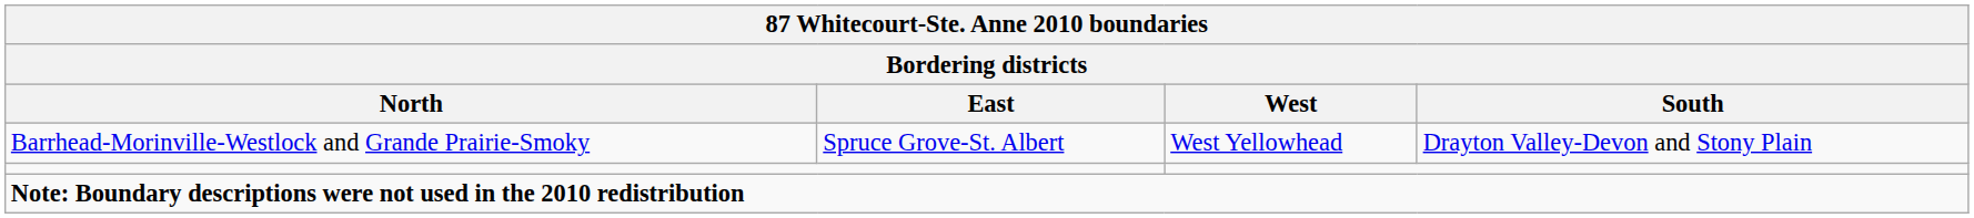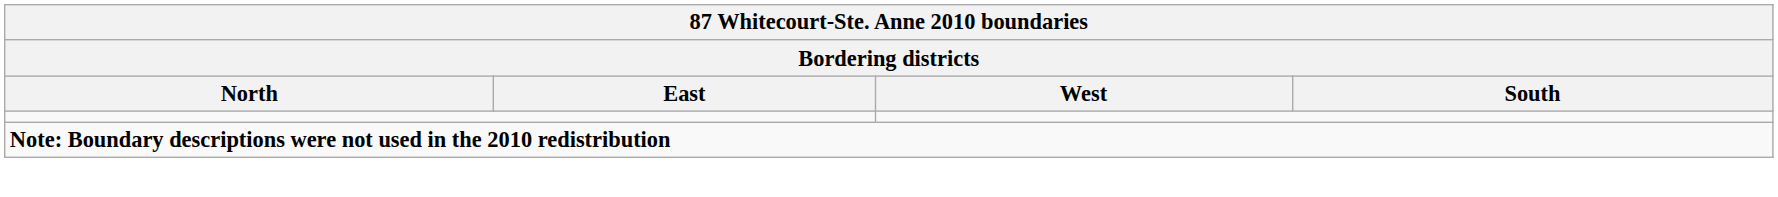- row: Barrhead-Morinville-Westlock and Grande Prairie-Smoky | Spruce Grove-St. Albert | West Yellowhead | Drayton Valley-Devon and Stony Plain
